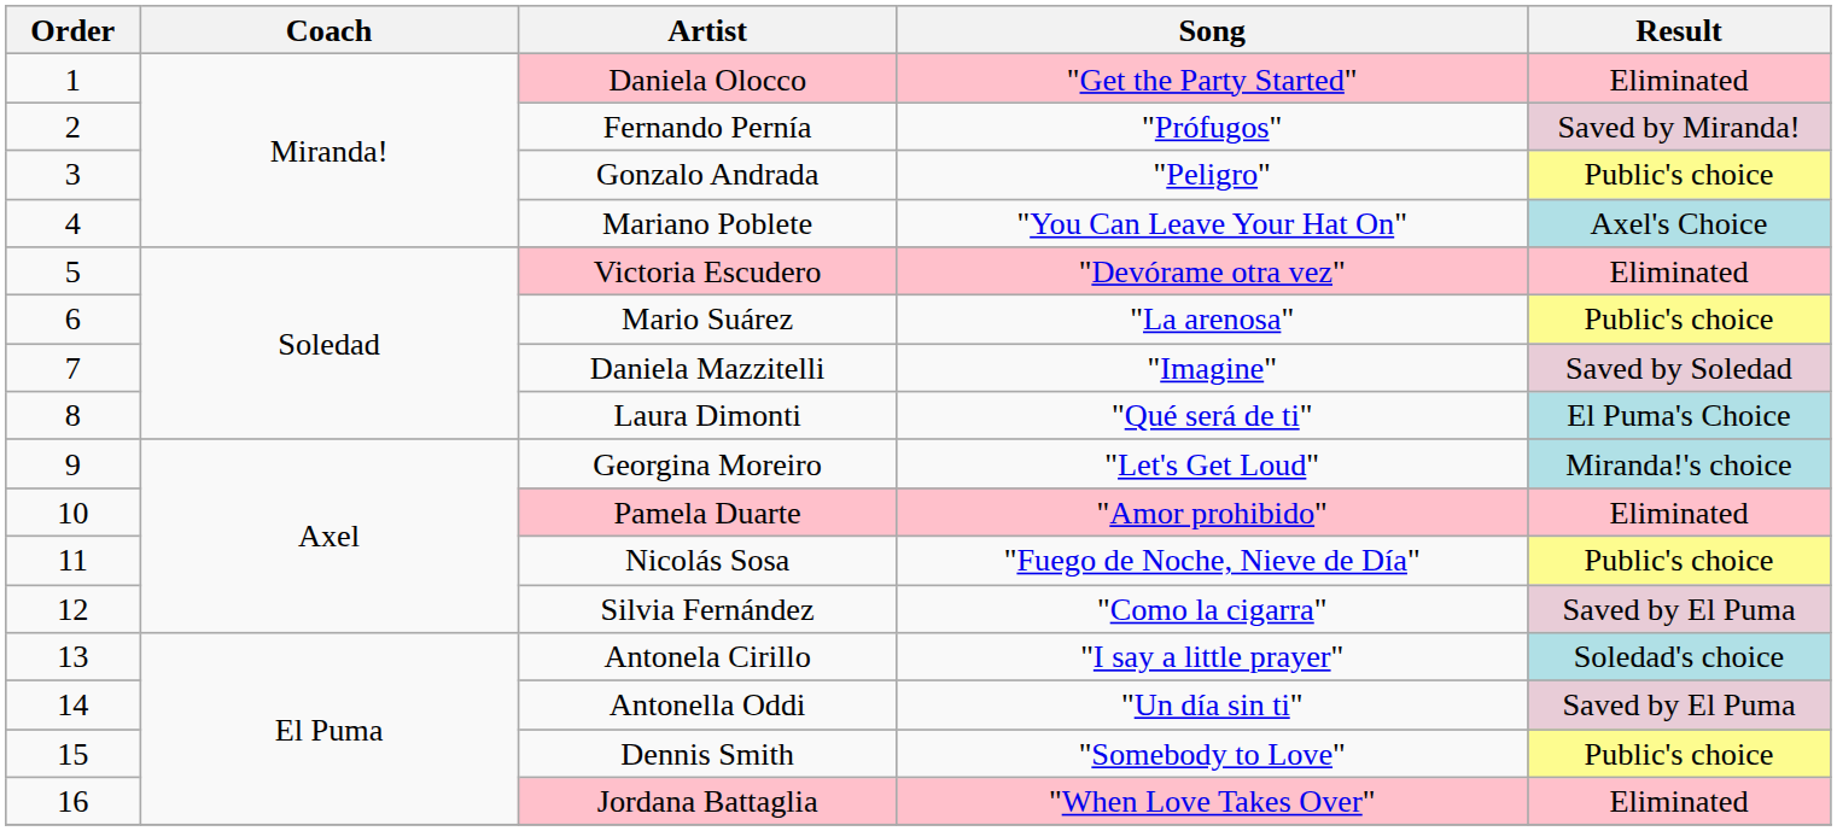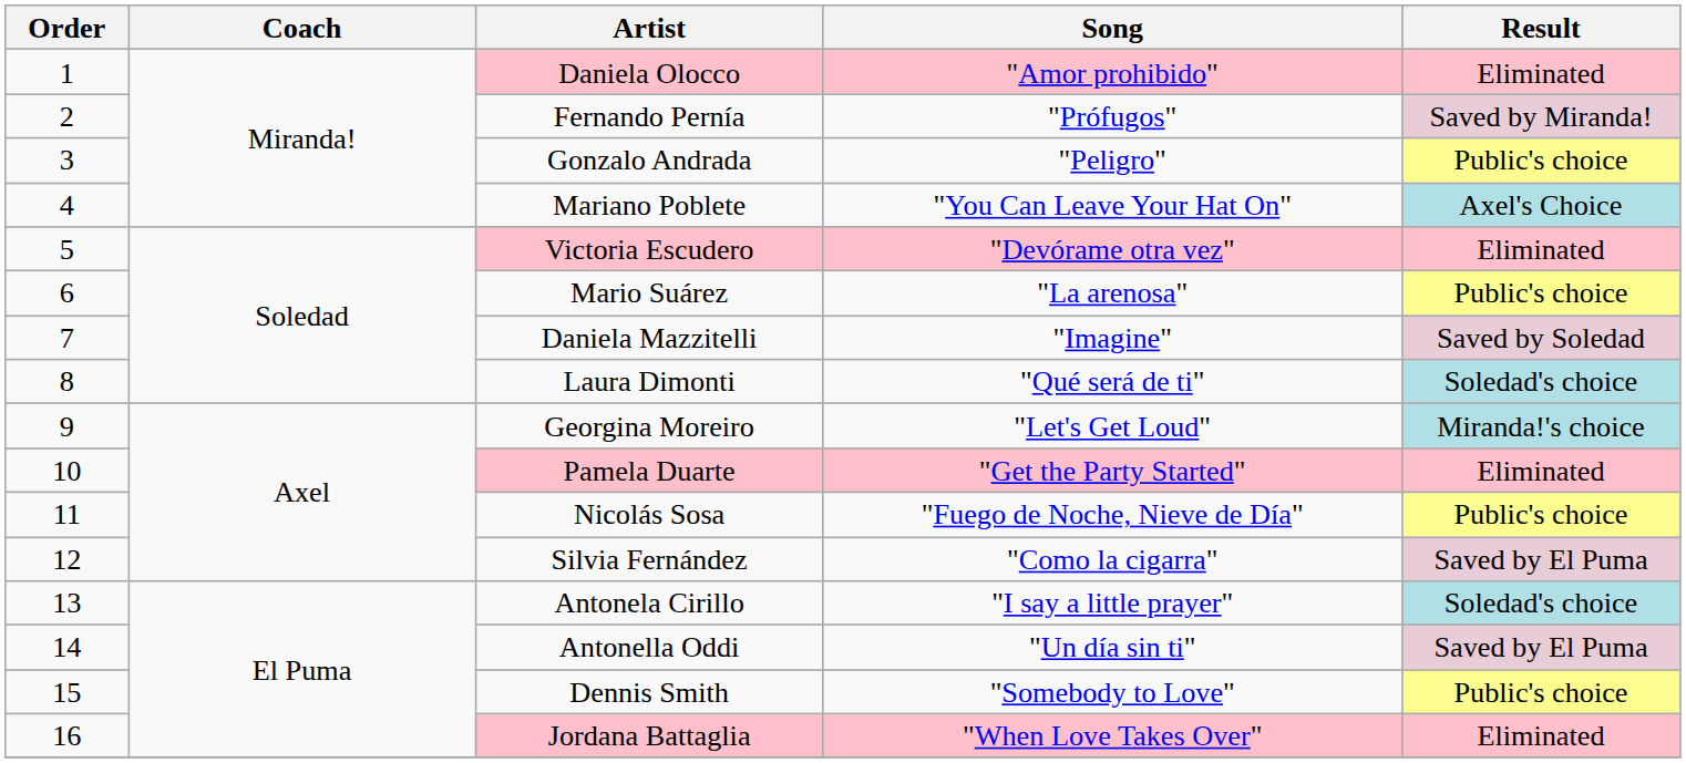Daniela Olocco | Song: "Get the Party Started" -> "Amor prohibido"
Laura Dimonti | Result: El Puma's Choice -> Soledad's choice
Pamela Duarte | Song: "Amor prohibido" -> "Get the Party Started"
